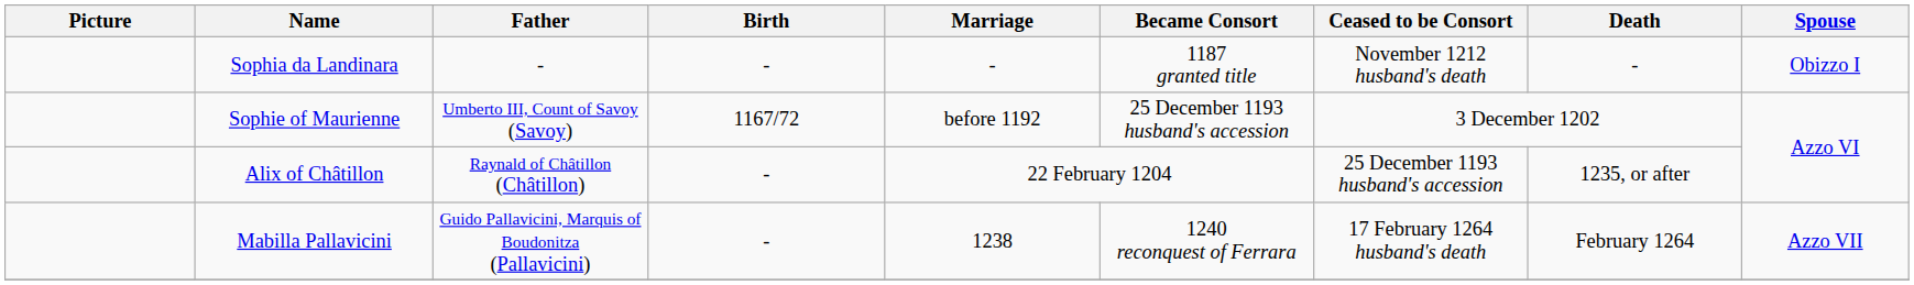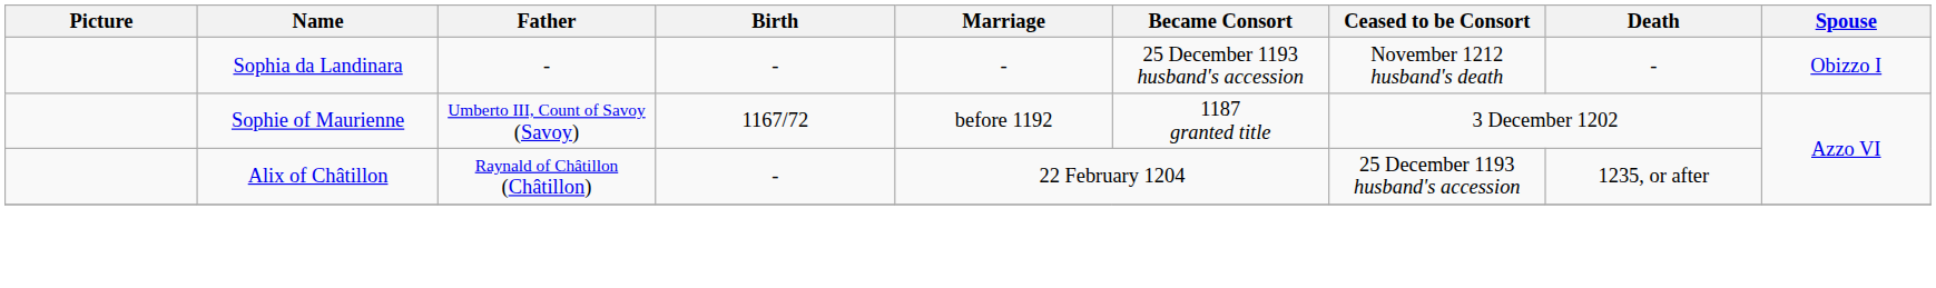Sophia da Landinara | Became Consort: 1187 granted title -> 25 December 1193 husband's accession
Sophie of Maurienne | Became Consort: 25 December 1193 husband's accession -> 1187 granted title
- row: Mabilla Pallavicini | Guido Pallavicini, Marquis of Boudonitza (Pallavicini) | - | 1238 | 1240 reconquest of Ferrara | 17 February 1264 husband's death | February 1264 | Azzo VII
